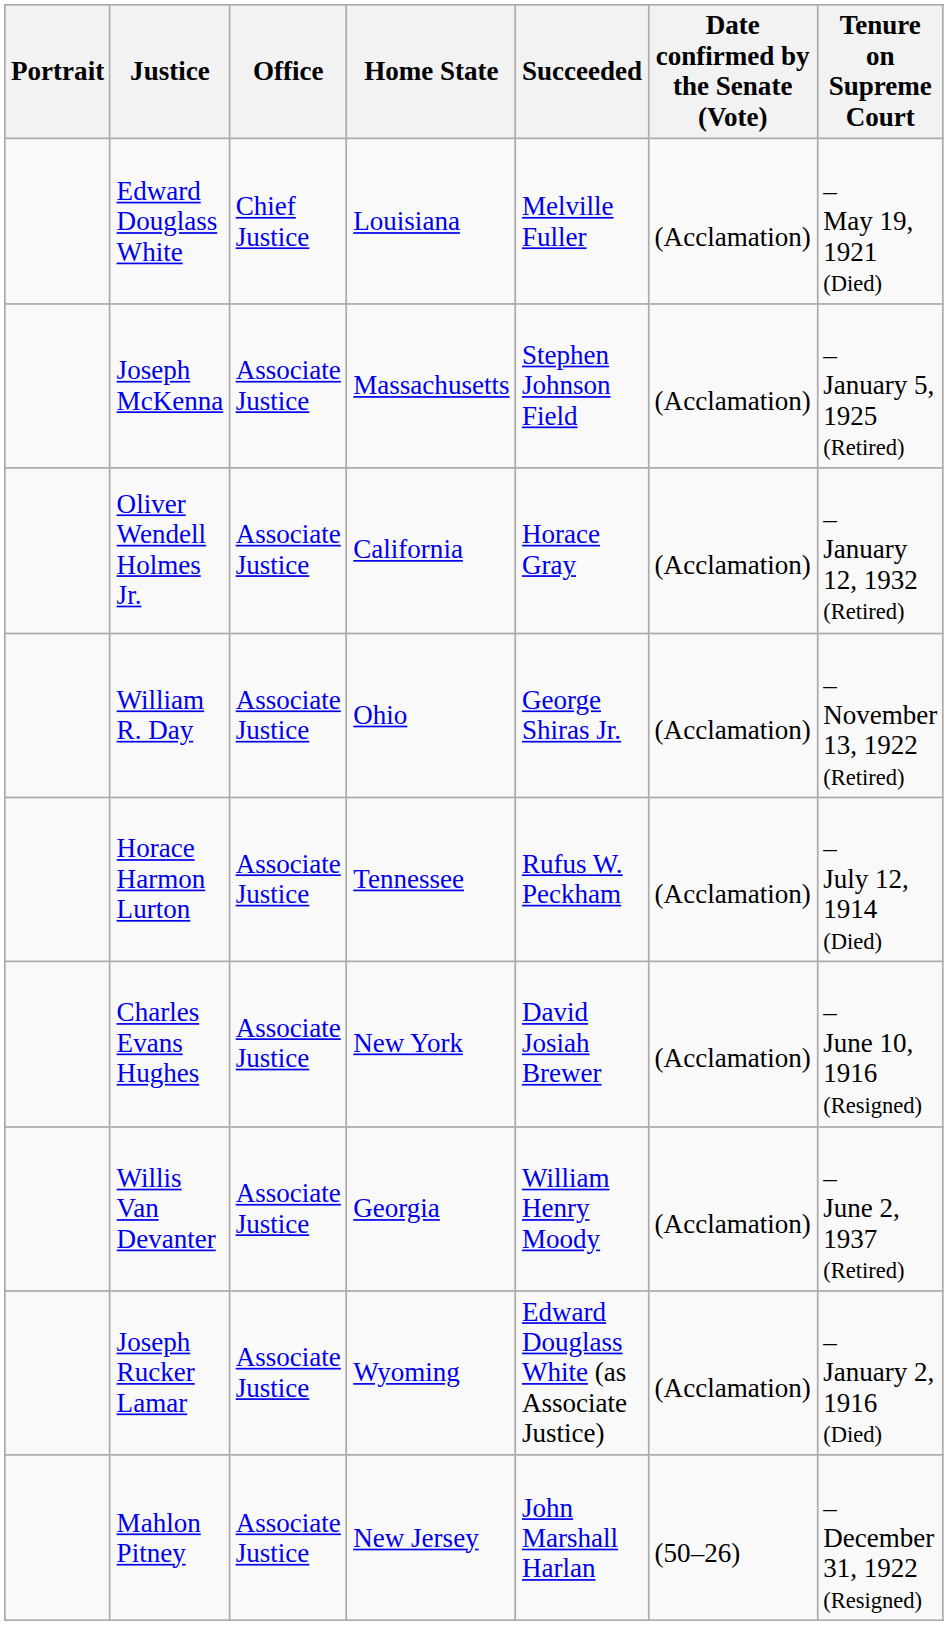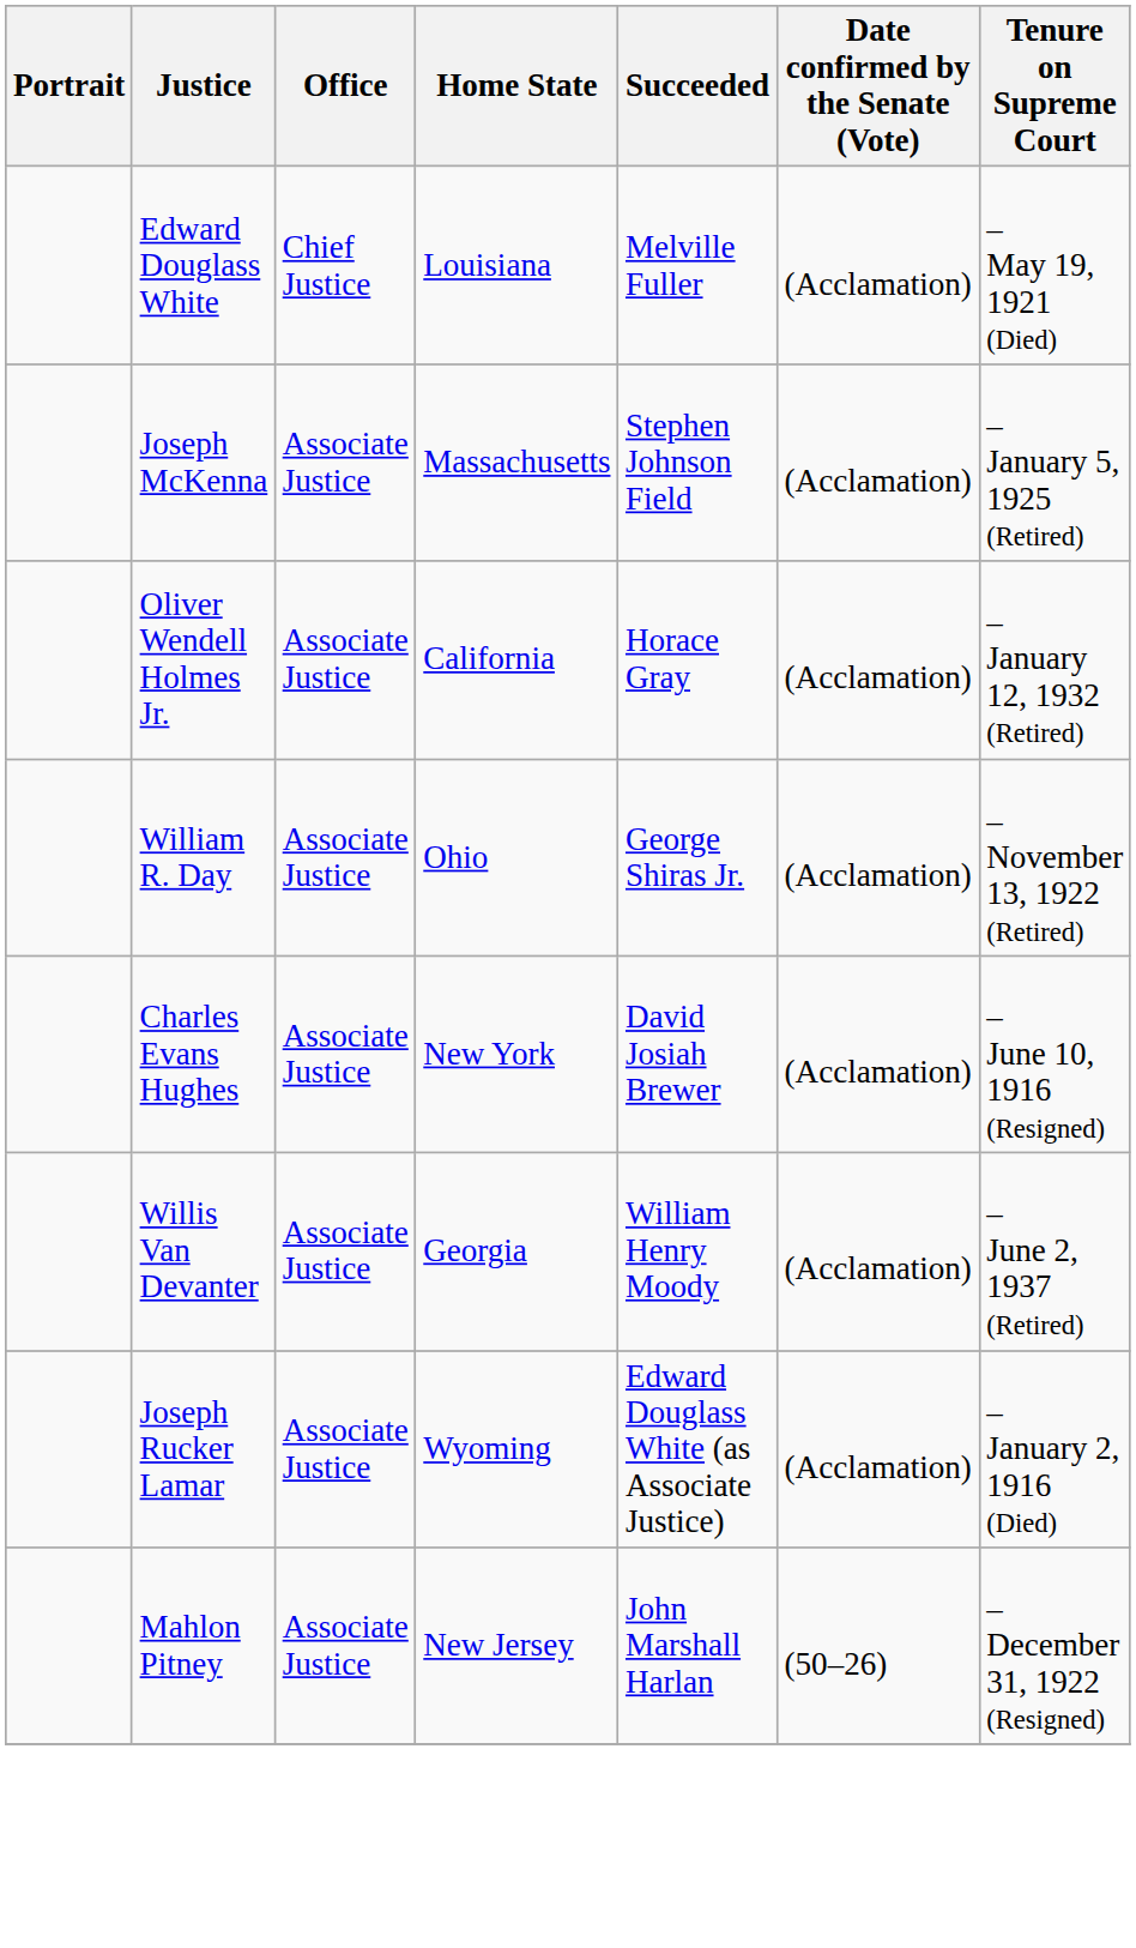- row: Horace Harmon Lurton | Associate Justice | Tennessee | Rufus W. Peckham | (Acclamation) | – July 12, 1914 (Died)
